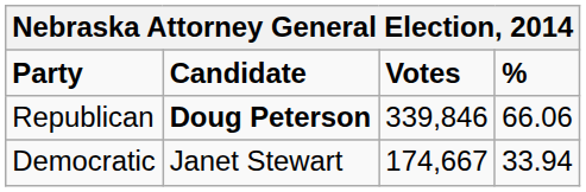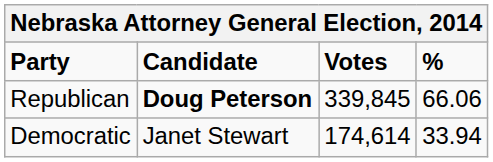Republican | Votes: 339,846 -> 339,845
Democratic | Votes: 174,667 -> 174,614
